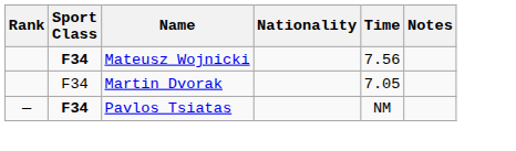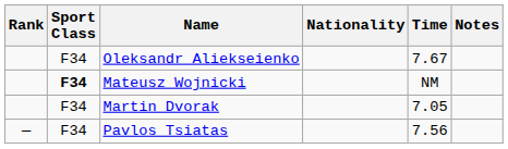+ row: F34 | Oleksandr Aliekseienko | 7.67
Mateusz Wojnicki | Time: 7.56 -> NM
Pavlos Tsiatas | Sport Class: bold -> normal
Pavlos Tsiatas | Time: NM -> 7.56
